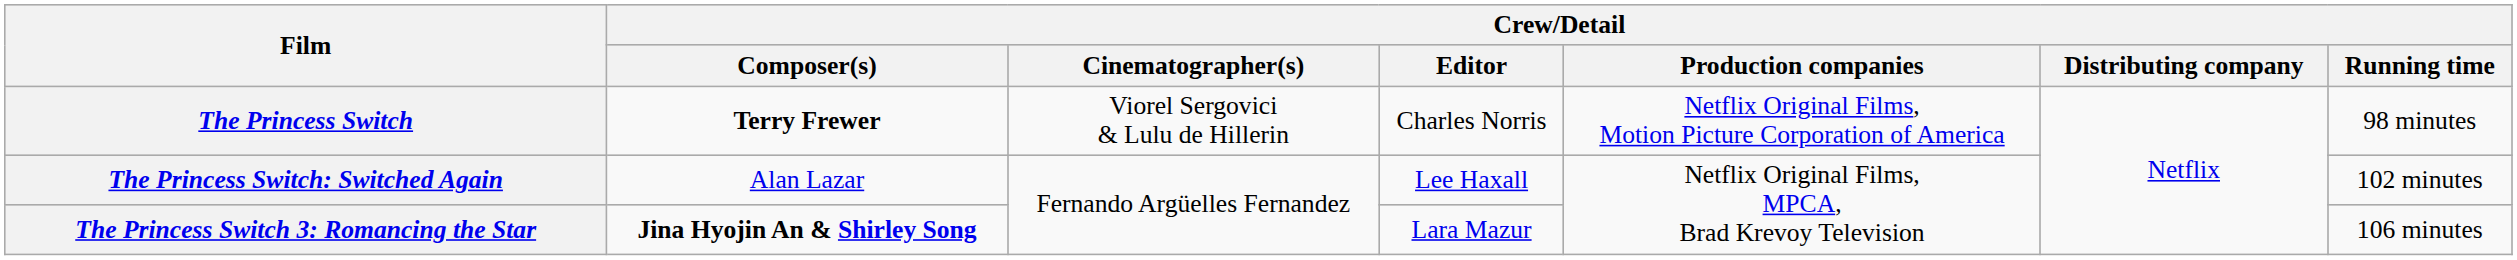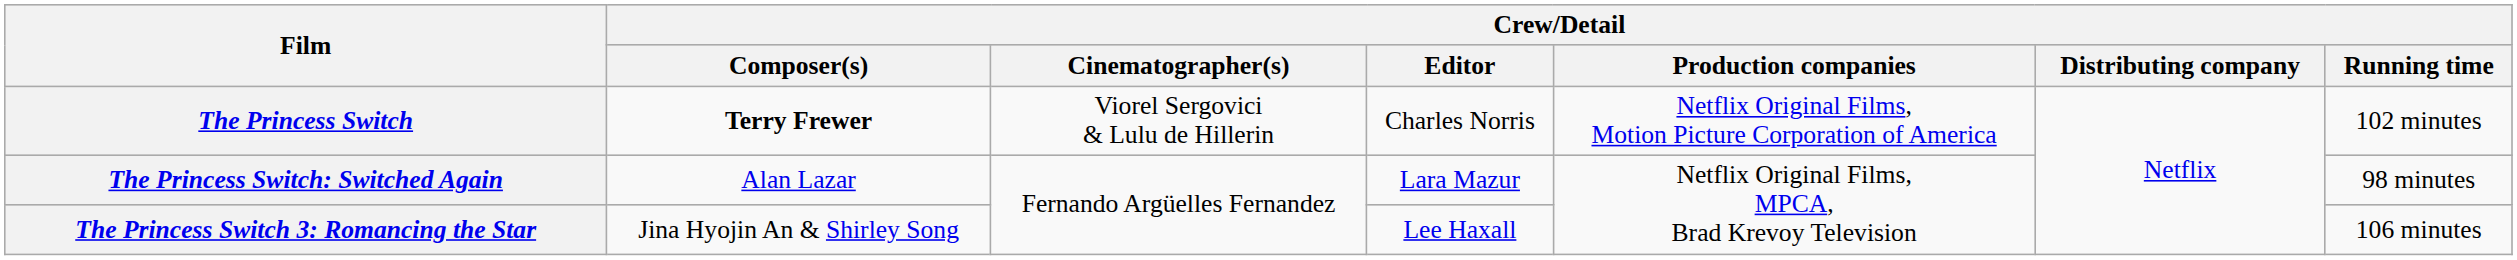The Princess Switch | Crew/Detail / Running time: 98 minutes -> 102 minutes
The Princess Switch: Switched Again | Crew/Detail / Editor: Lee Haxall -> Lara Mazur
The Princess Switch: Switched Again | Crew/Detail / Running time: 102 minutes -> 98 minutes
The Princess Switch 3: Romancing the Star | Crew/Detail / Composer(s): bold -> normal
The Princess Switch 3: Romancing the Star | Crew/Detail / Editor: Lara Mazur -> Lee Haxall
